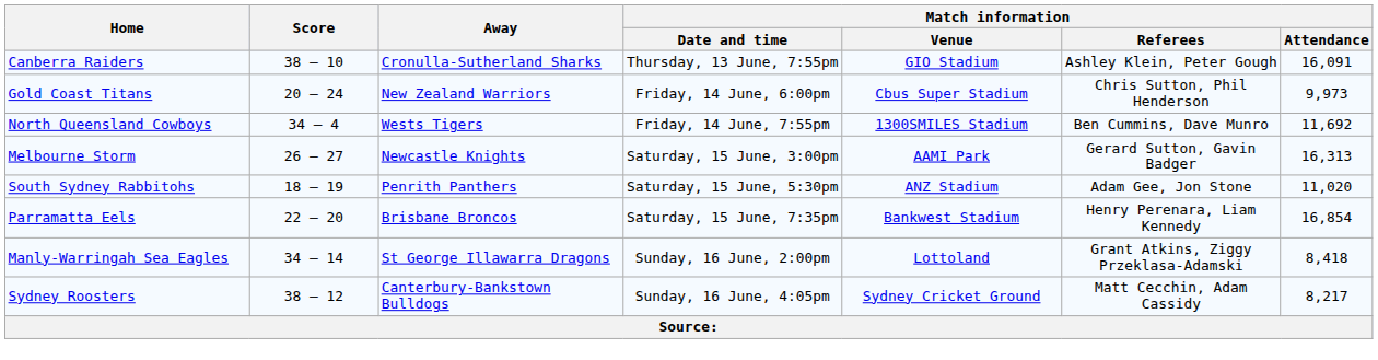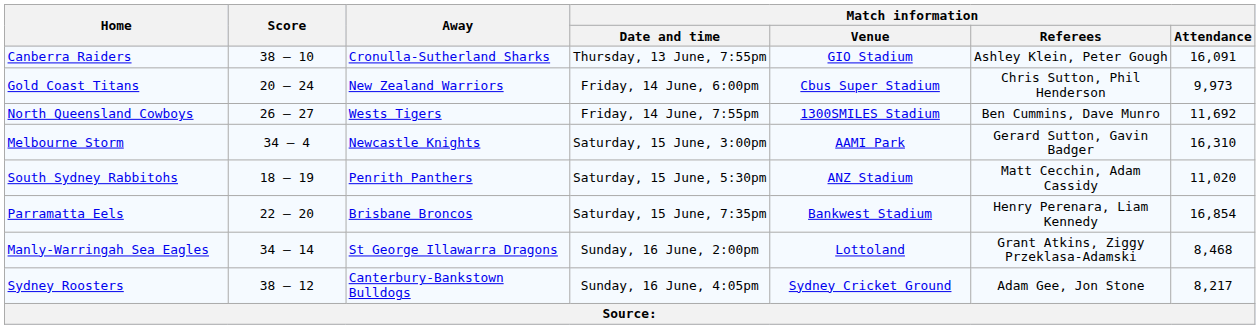North Queensland Cowboys | Score: 34 – 4 -> 26 – 27
Melbourne Storm | Score: 26 – 27 -> 34 – 4
Melbourne Storm | Match information / Attendance: 16,313 -> 16,310
South Sydney Rabbitohs | Match information / Referees: Adam Gee, Jon Stone -> Matt Cecchin, Adam Cassidy
Manly-Warringah Sea Eagles | Match information / Attendance: 8,418 -> 8,468
Sydney Roosters | Match information / Referees: Matt Cecchin, Adam Cassidy -> Adam Gee, Jon Stone
